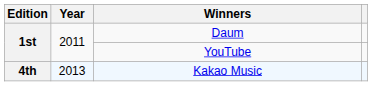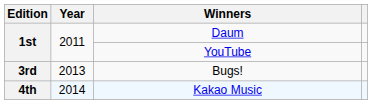+ row: 3rd | 2013 | Bugs!
Kakao Music | Year: 2013 -> 2014
